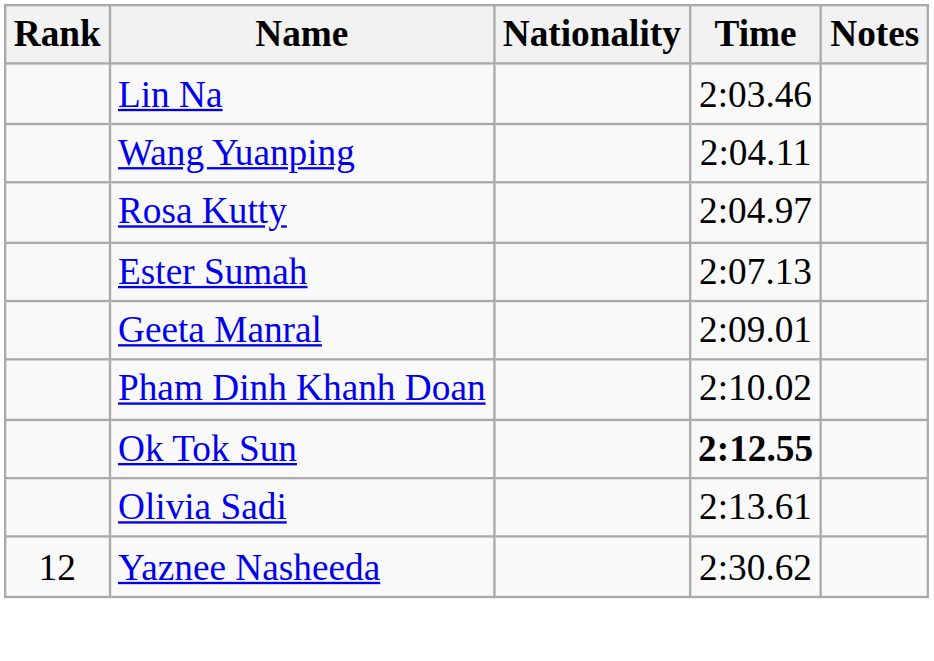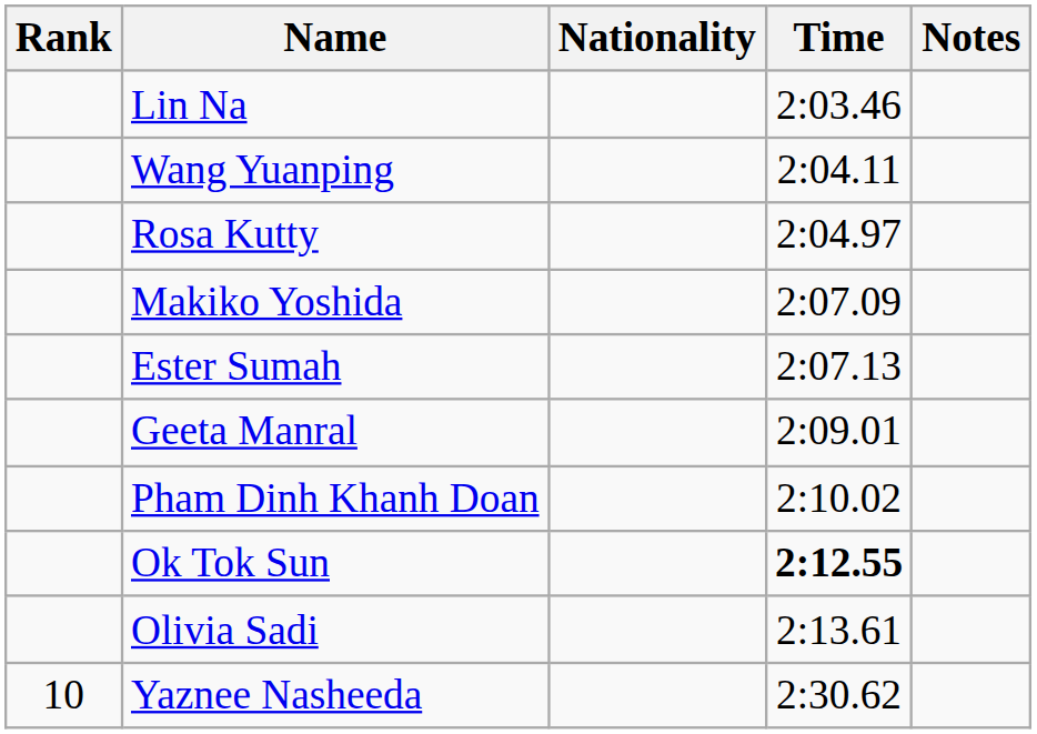+ row: Makiko Yoshida | 2:07.09
Yaznee Nasheeda | Rank: 12 -> 10
